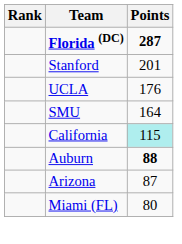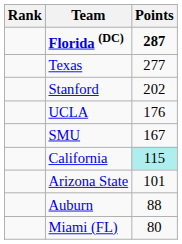+ row: Texas | 277
Stanford | Points: 201 -> 202
SMU | Points: 164 -> 167
+ row: Arizona State | 101
Auburn | Points: bold -> normal
- row: Arizona | 87
